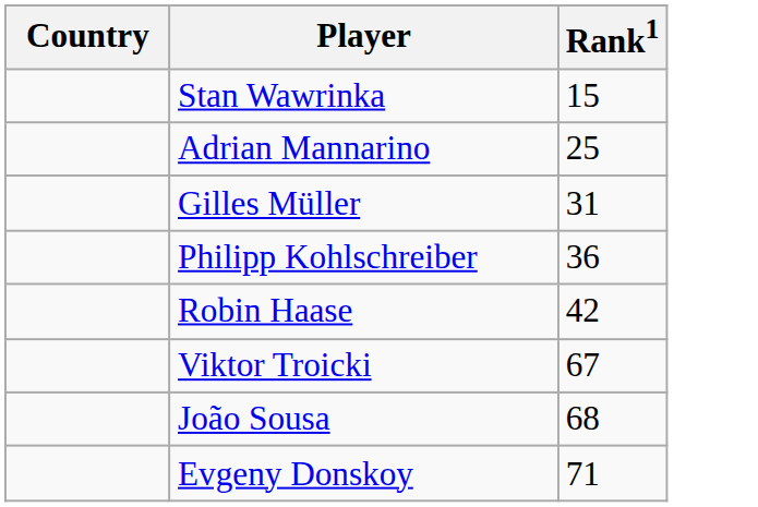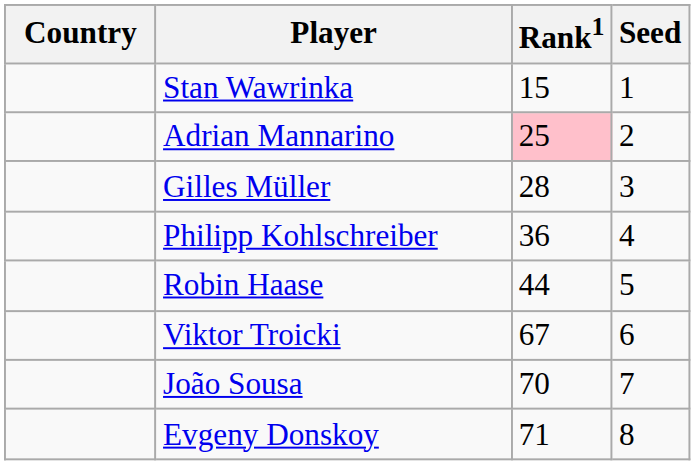+ column: Seed | 1 | 2 | 3 | 4 | 5 | 6 | 7 | 8
Adrian Mannarino | Rank1: no background -> pink background
Gilles Müller | Rank1: 31 -> 28
Robin Haase | Rank1: 42 -> 44
João Sousa | Rank1: 68 -> 70
